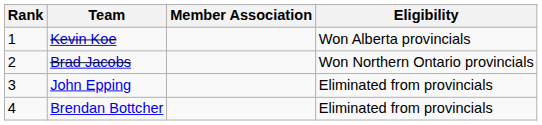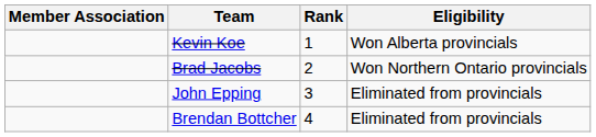columns swapped: Rank <-> Member Association
